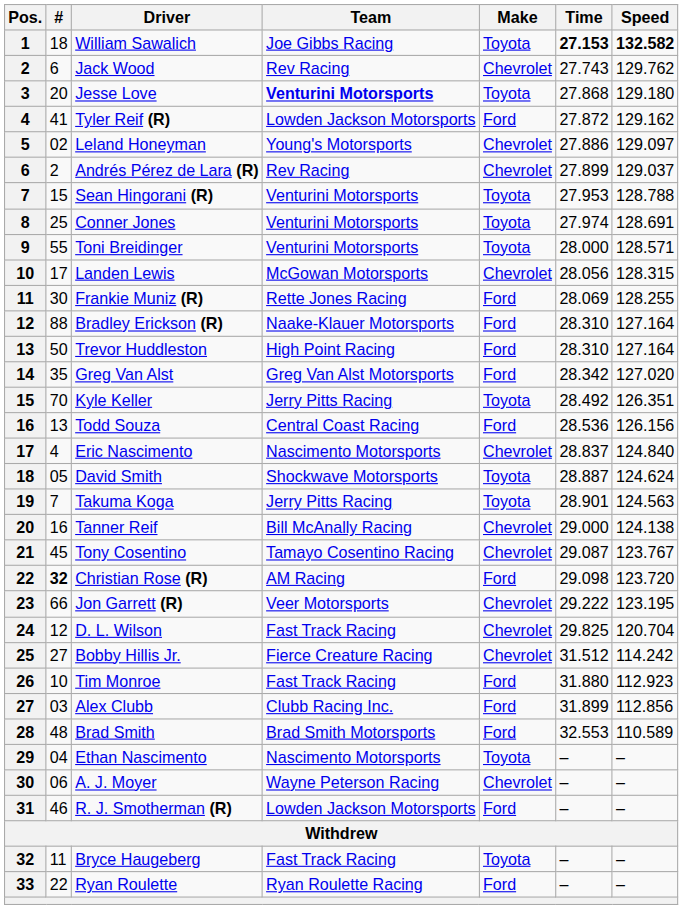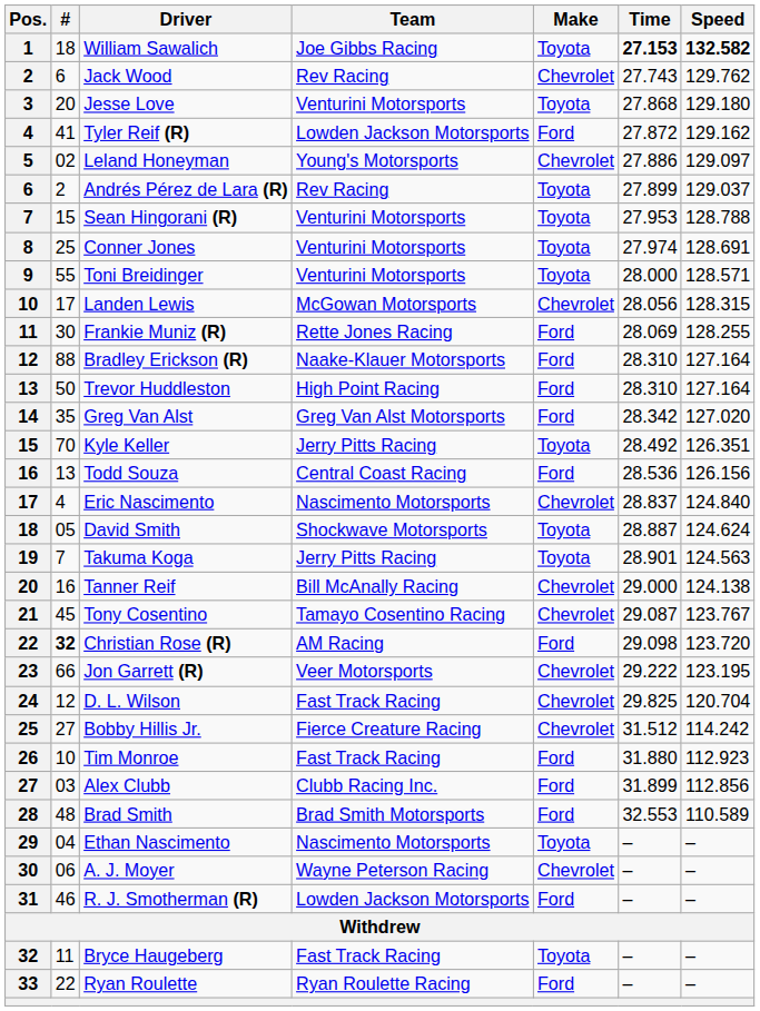Jesse Love | Team: bold -> normal
Andrés Pérez de Lara (R) | Make: Chevrolet -> Toyota
